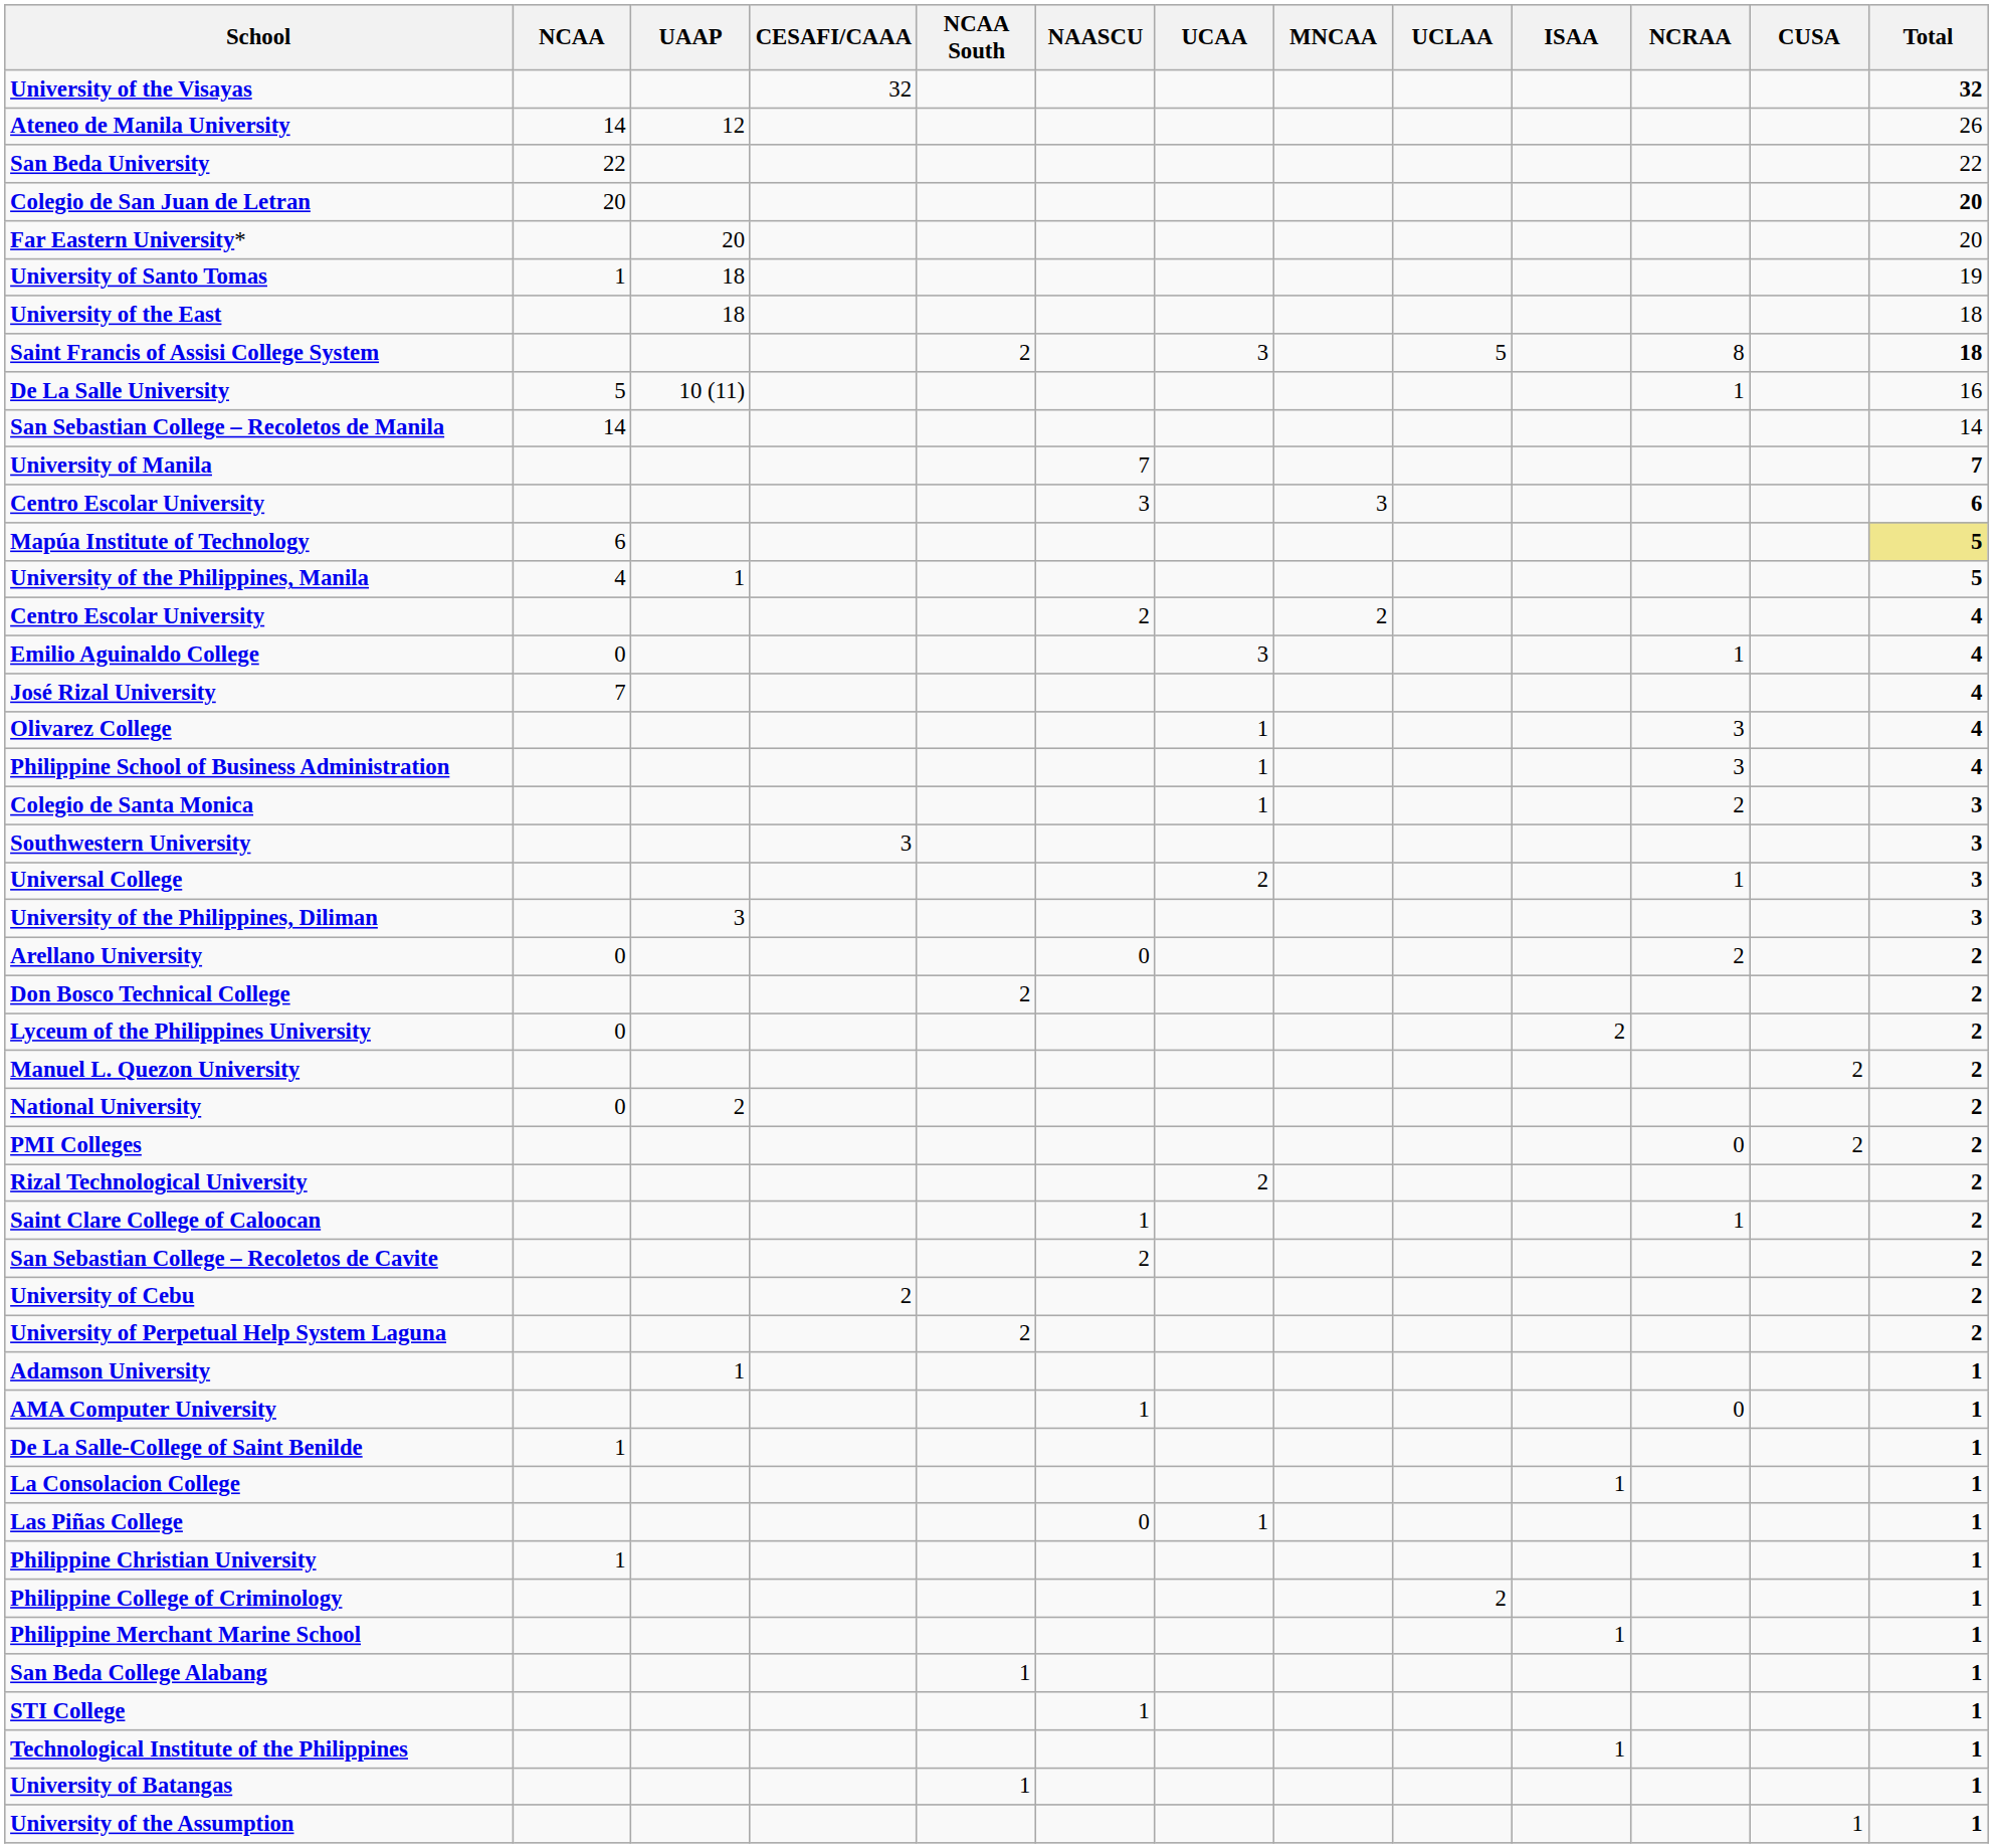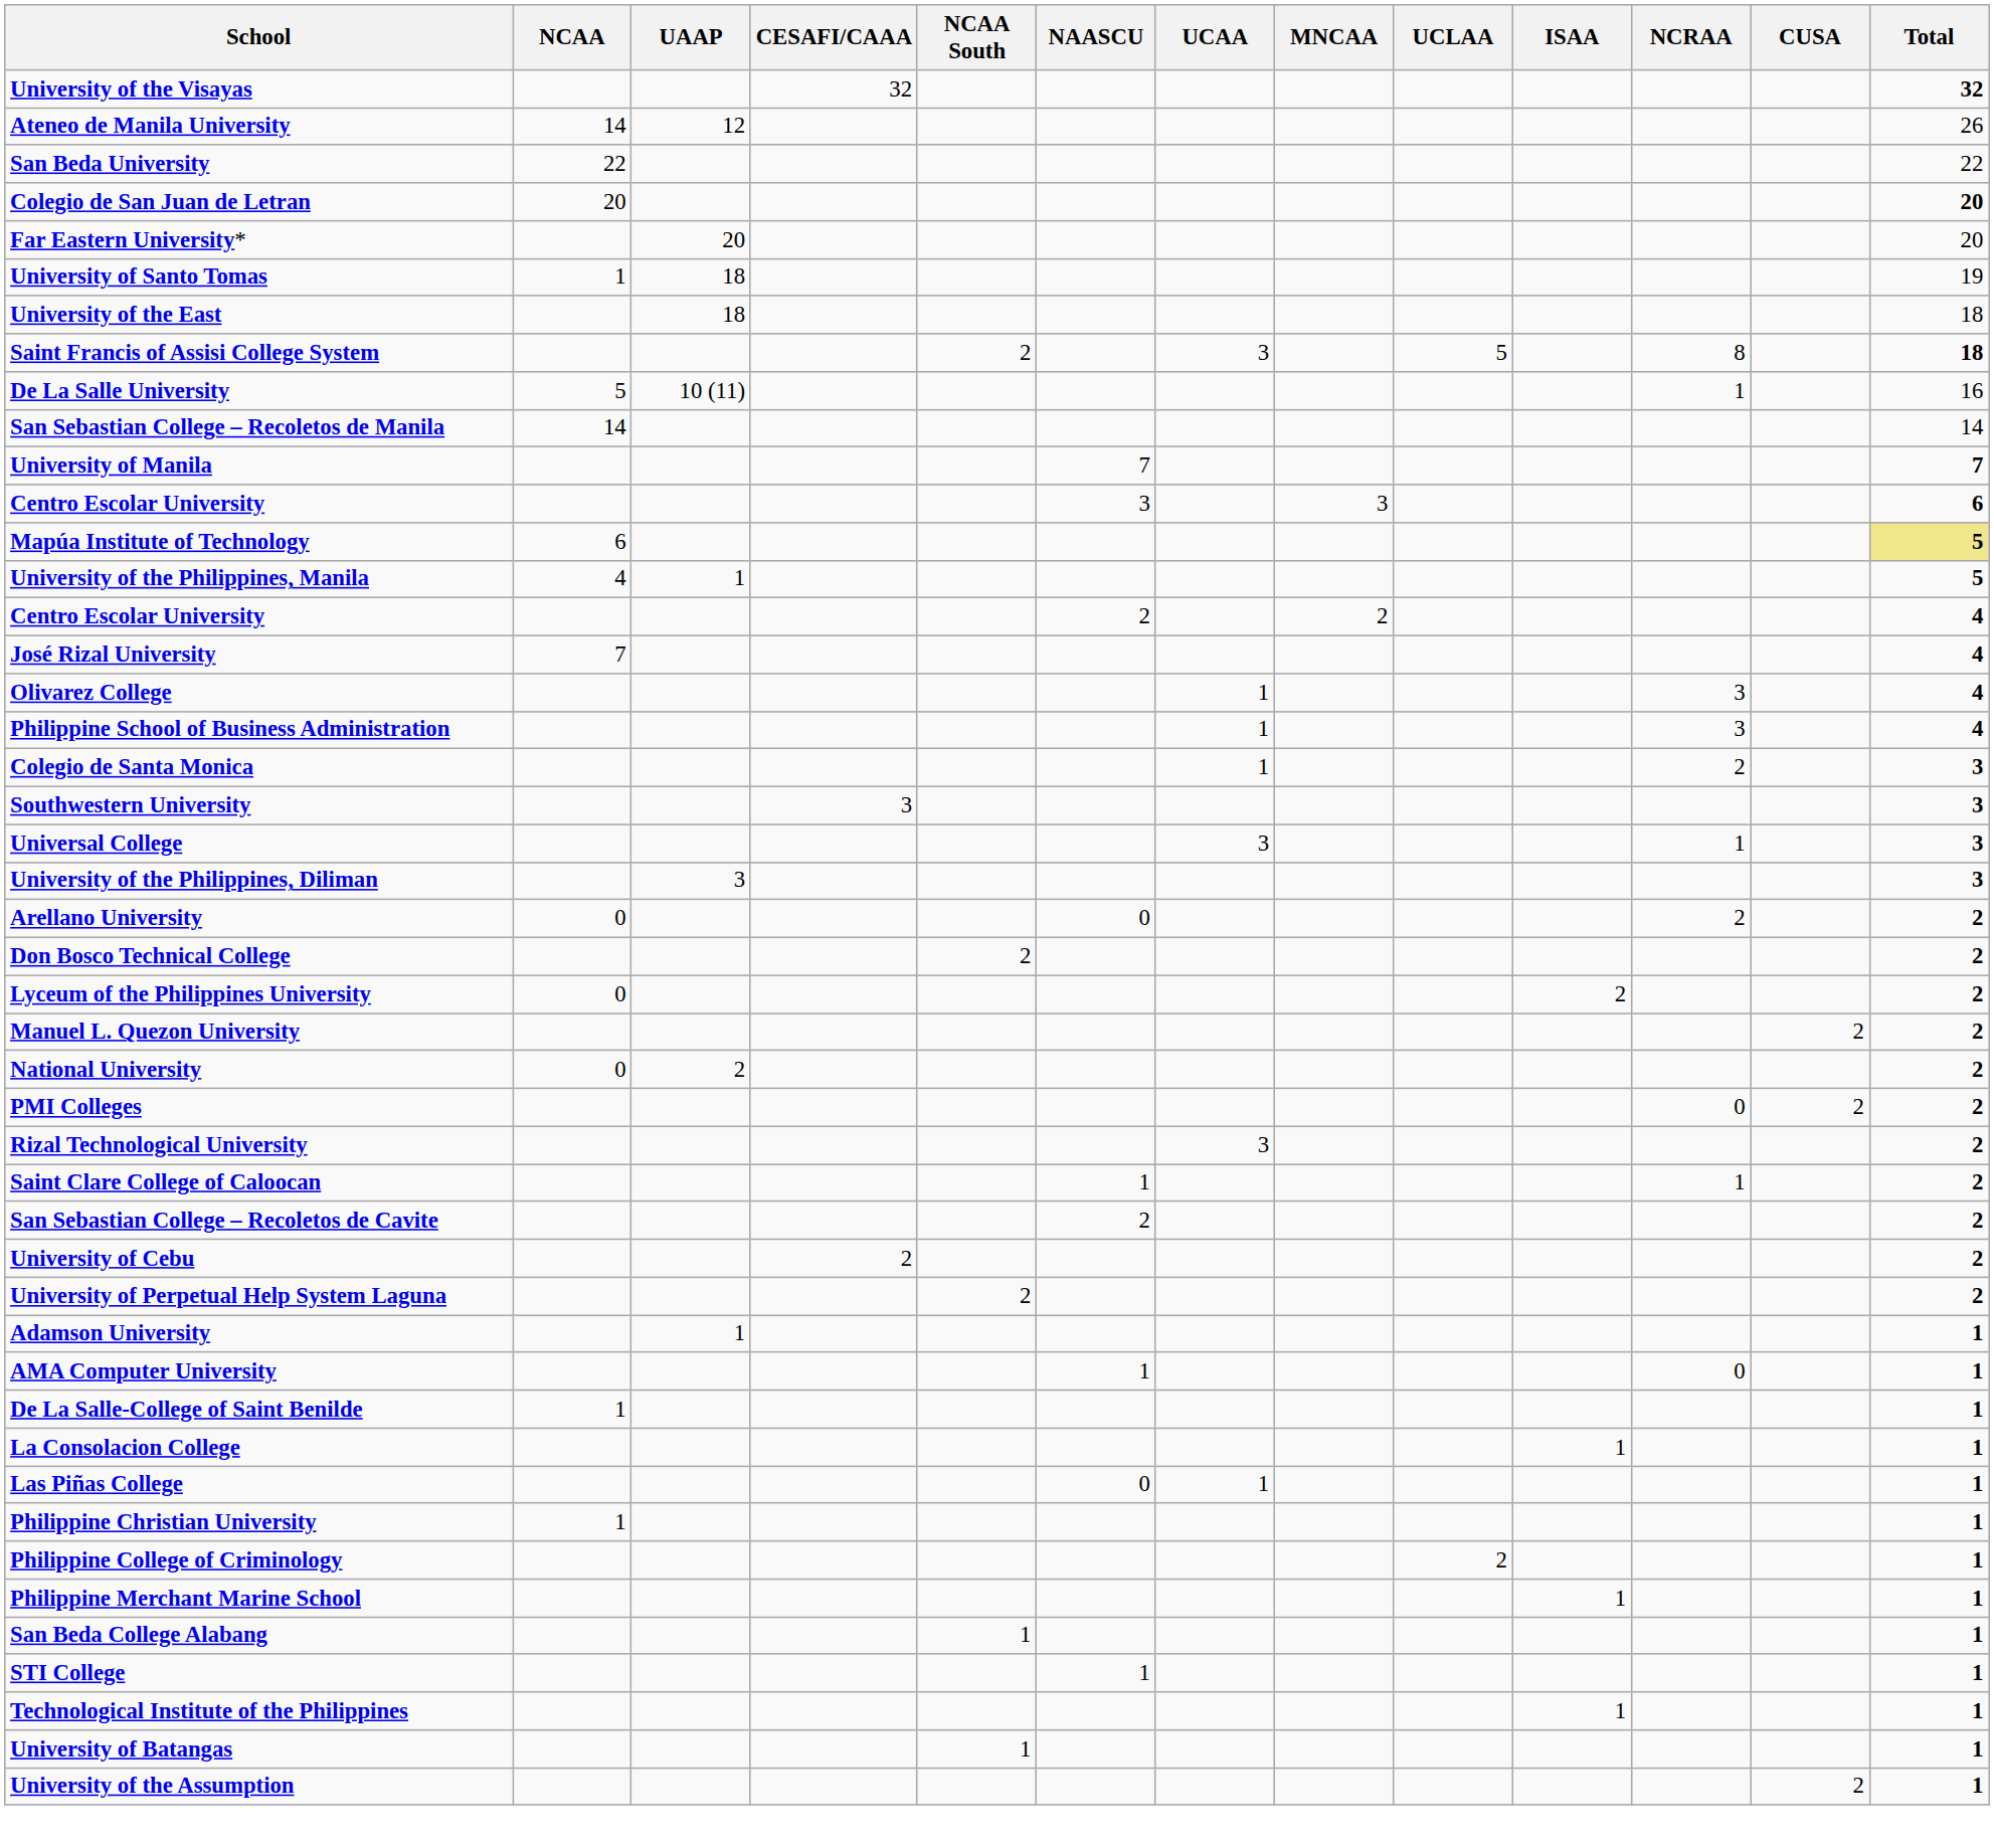- row: Emilio Aguinaldo College | 0 | 3 | 1 | 4
Universal College | UCAA: 2 -> 3
Rizal Technological University | UCAA: 2 -> 3
University of the Assumption | CUSA: 1 -> 2
